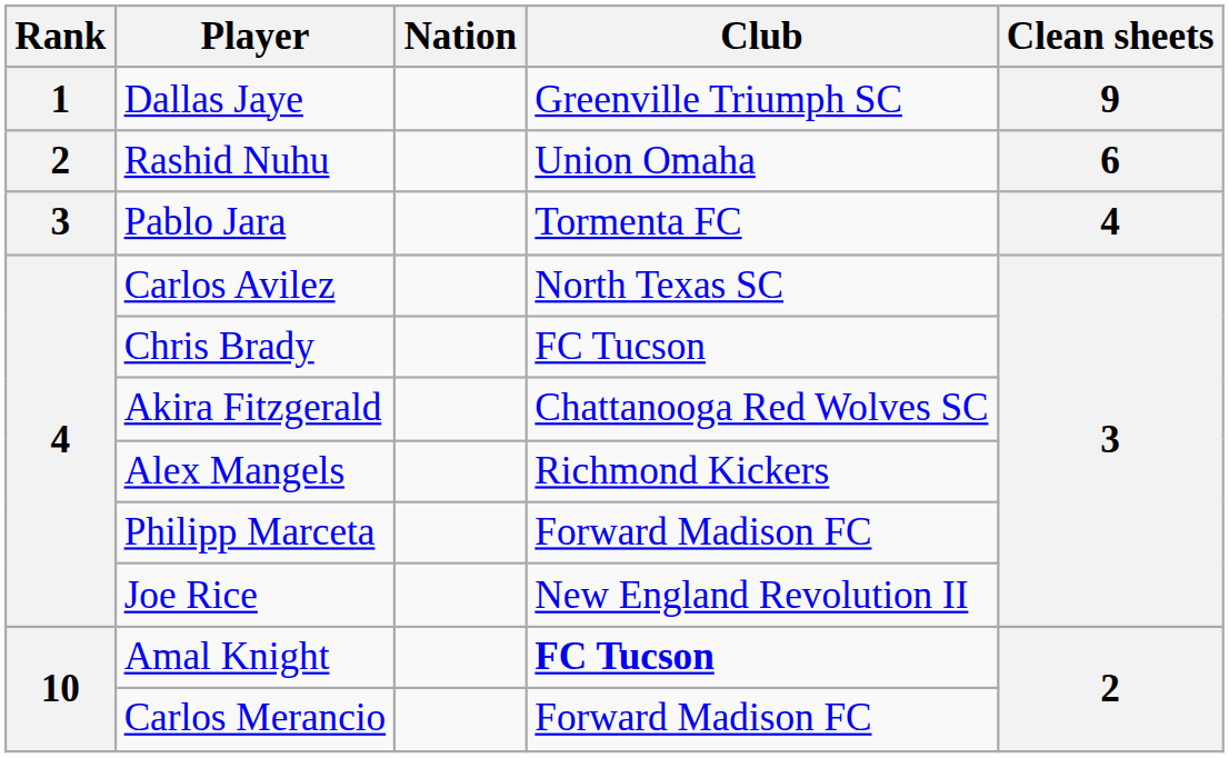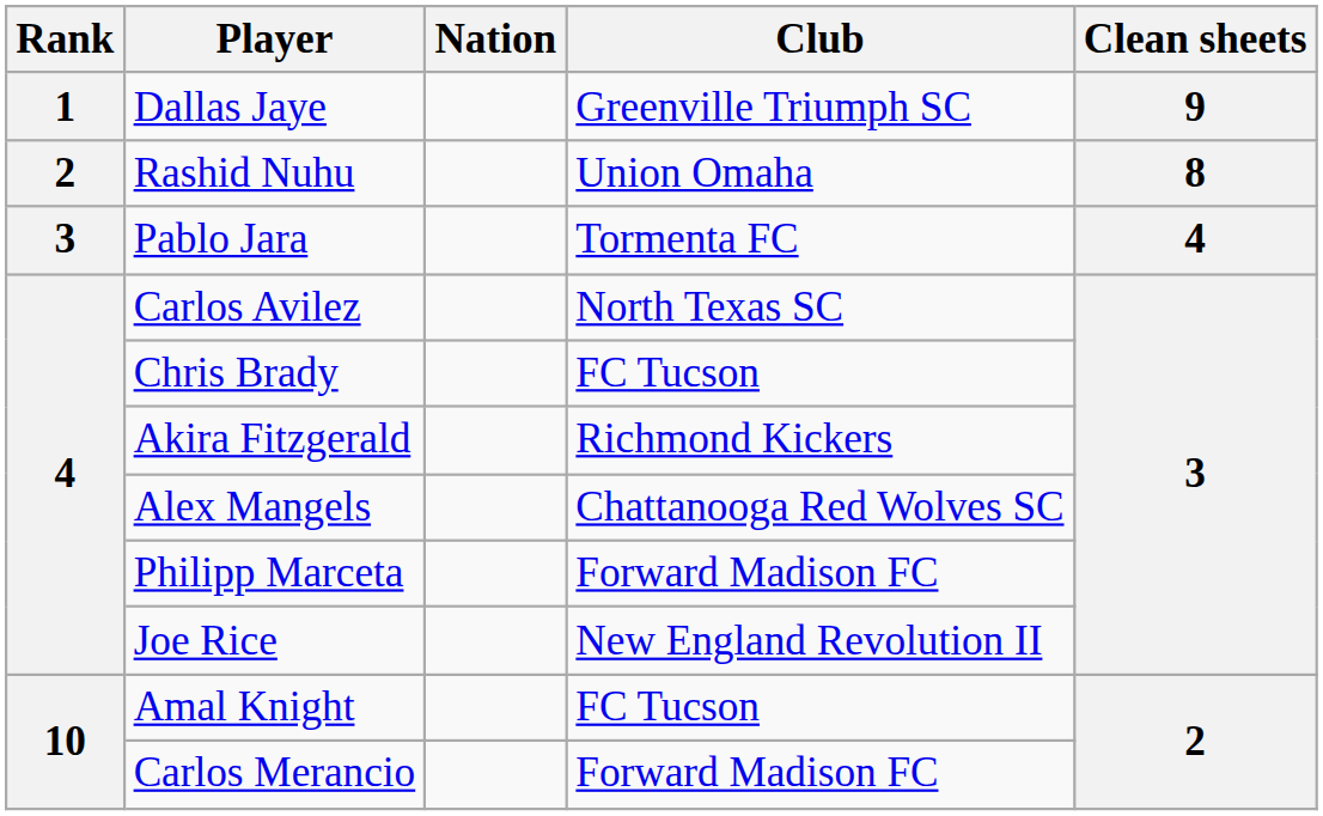Rashid Nuhu | Clean sheets: 6 -> 8
Akira Fitzgerald | Club: Chattanooga Red Wolves SC -> Richmond Kickers
Alex Mangels | Club: Richmond Kickers -> Chattanooga Red Wolves SC
Amal Knight | Club: bold -> normal
